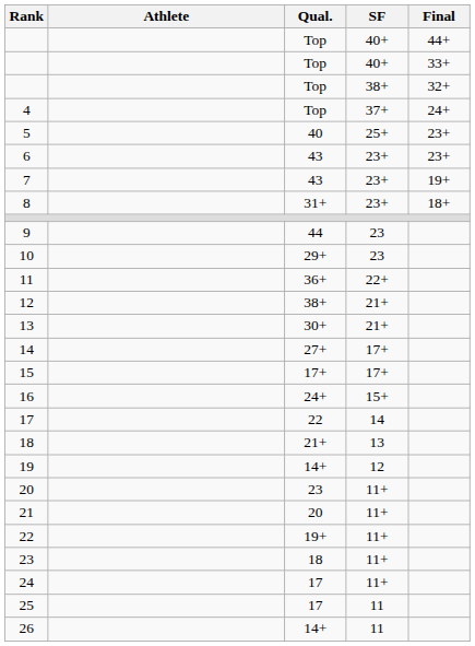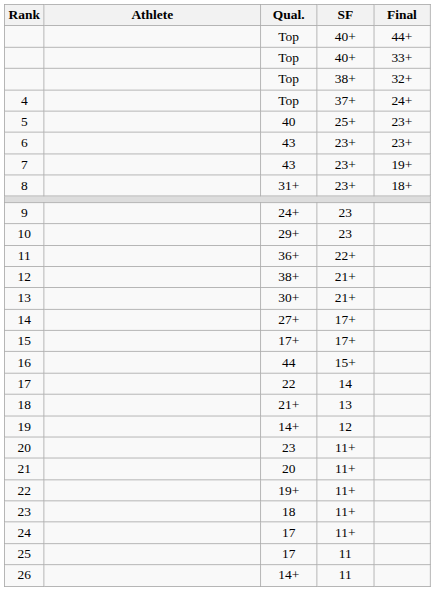9 | Qual.: 44 -> 24+
16 | Qual.: 24+ -> 44
